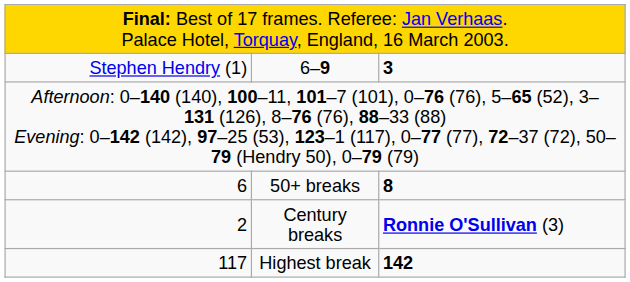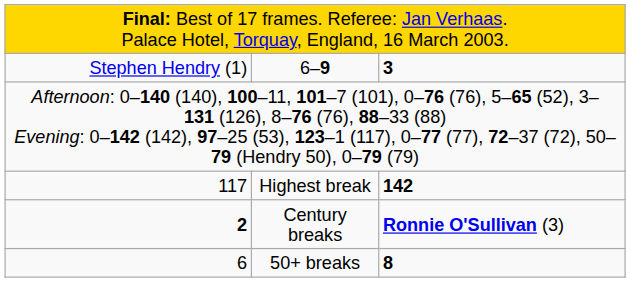rows swapped: Highest break <-> 50+ breaks
Century breaks | column 1: normal -> bold
